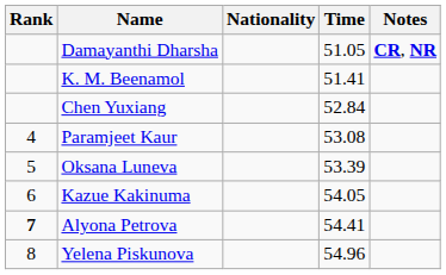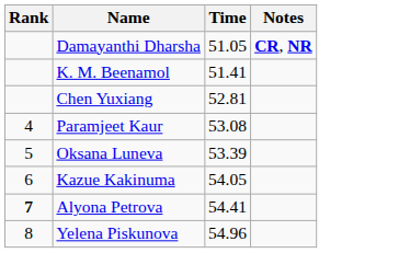- column: Nationality
Chen Yuxiang | Time: 52.84 -> 52.81
